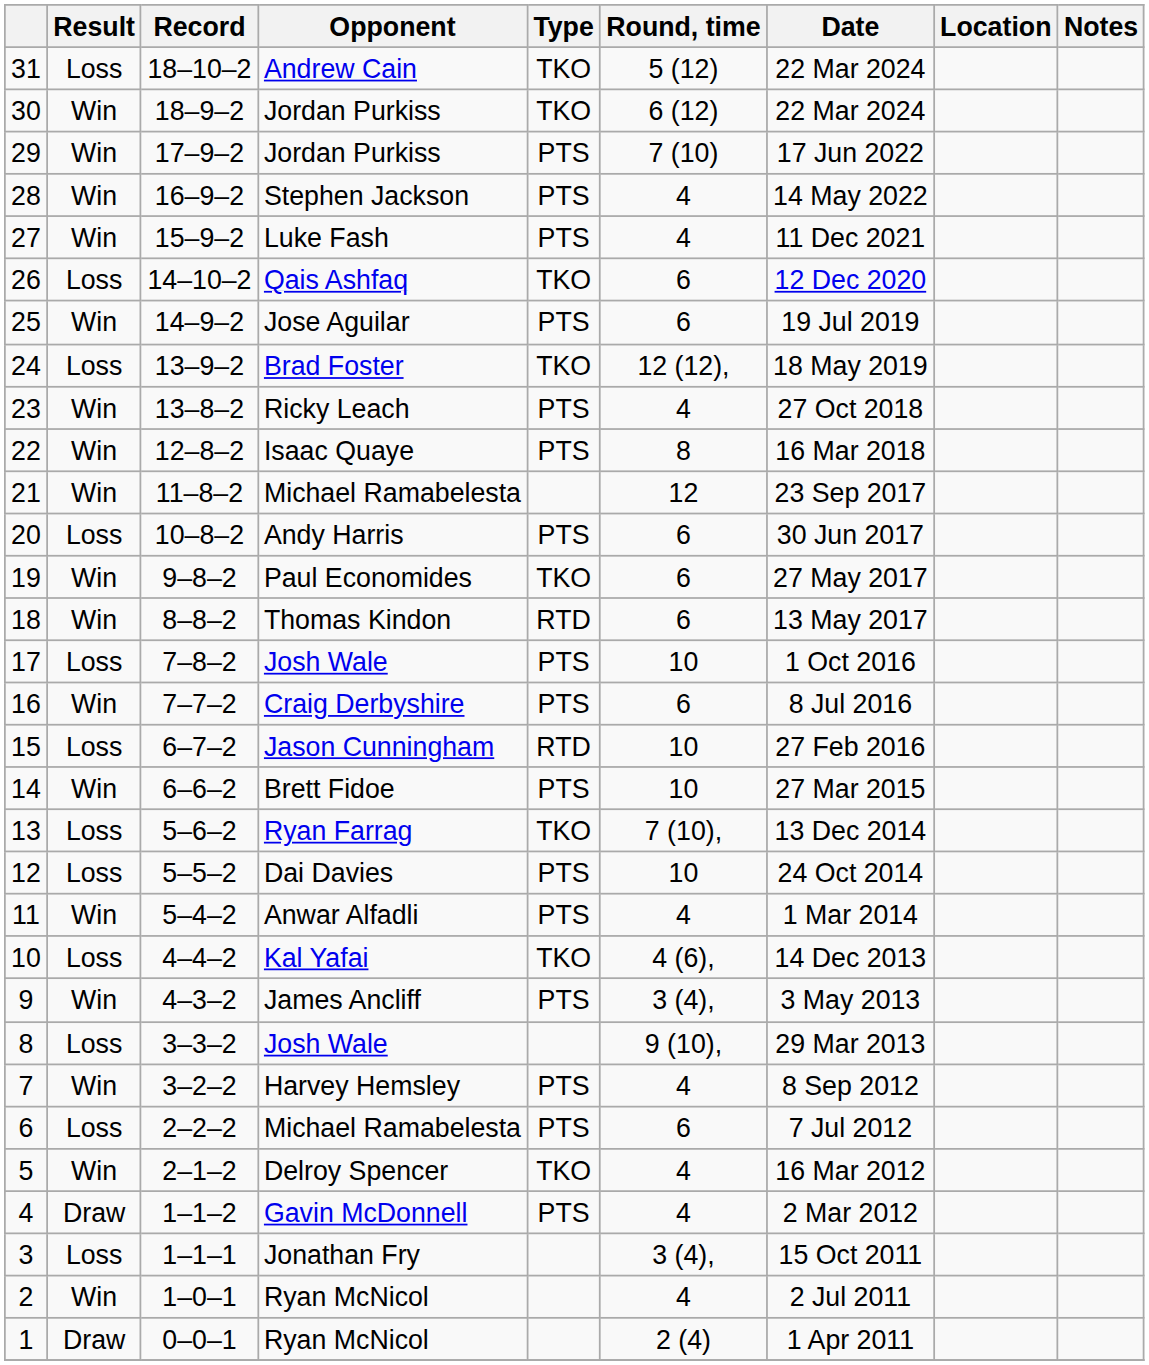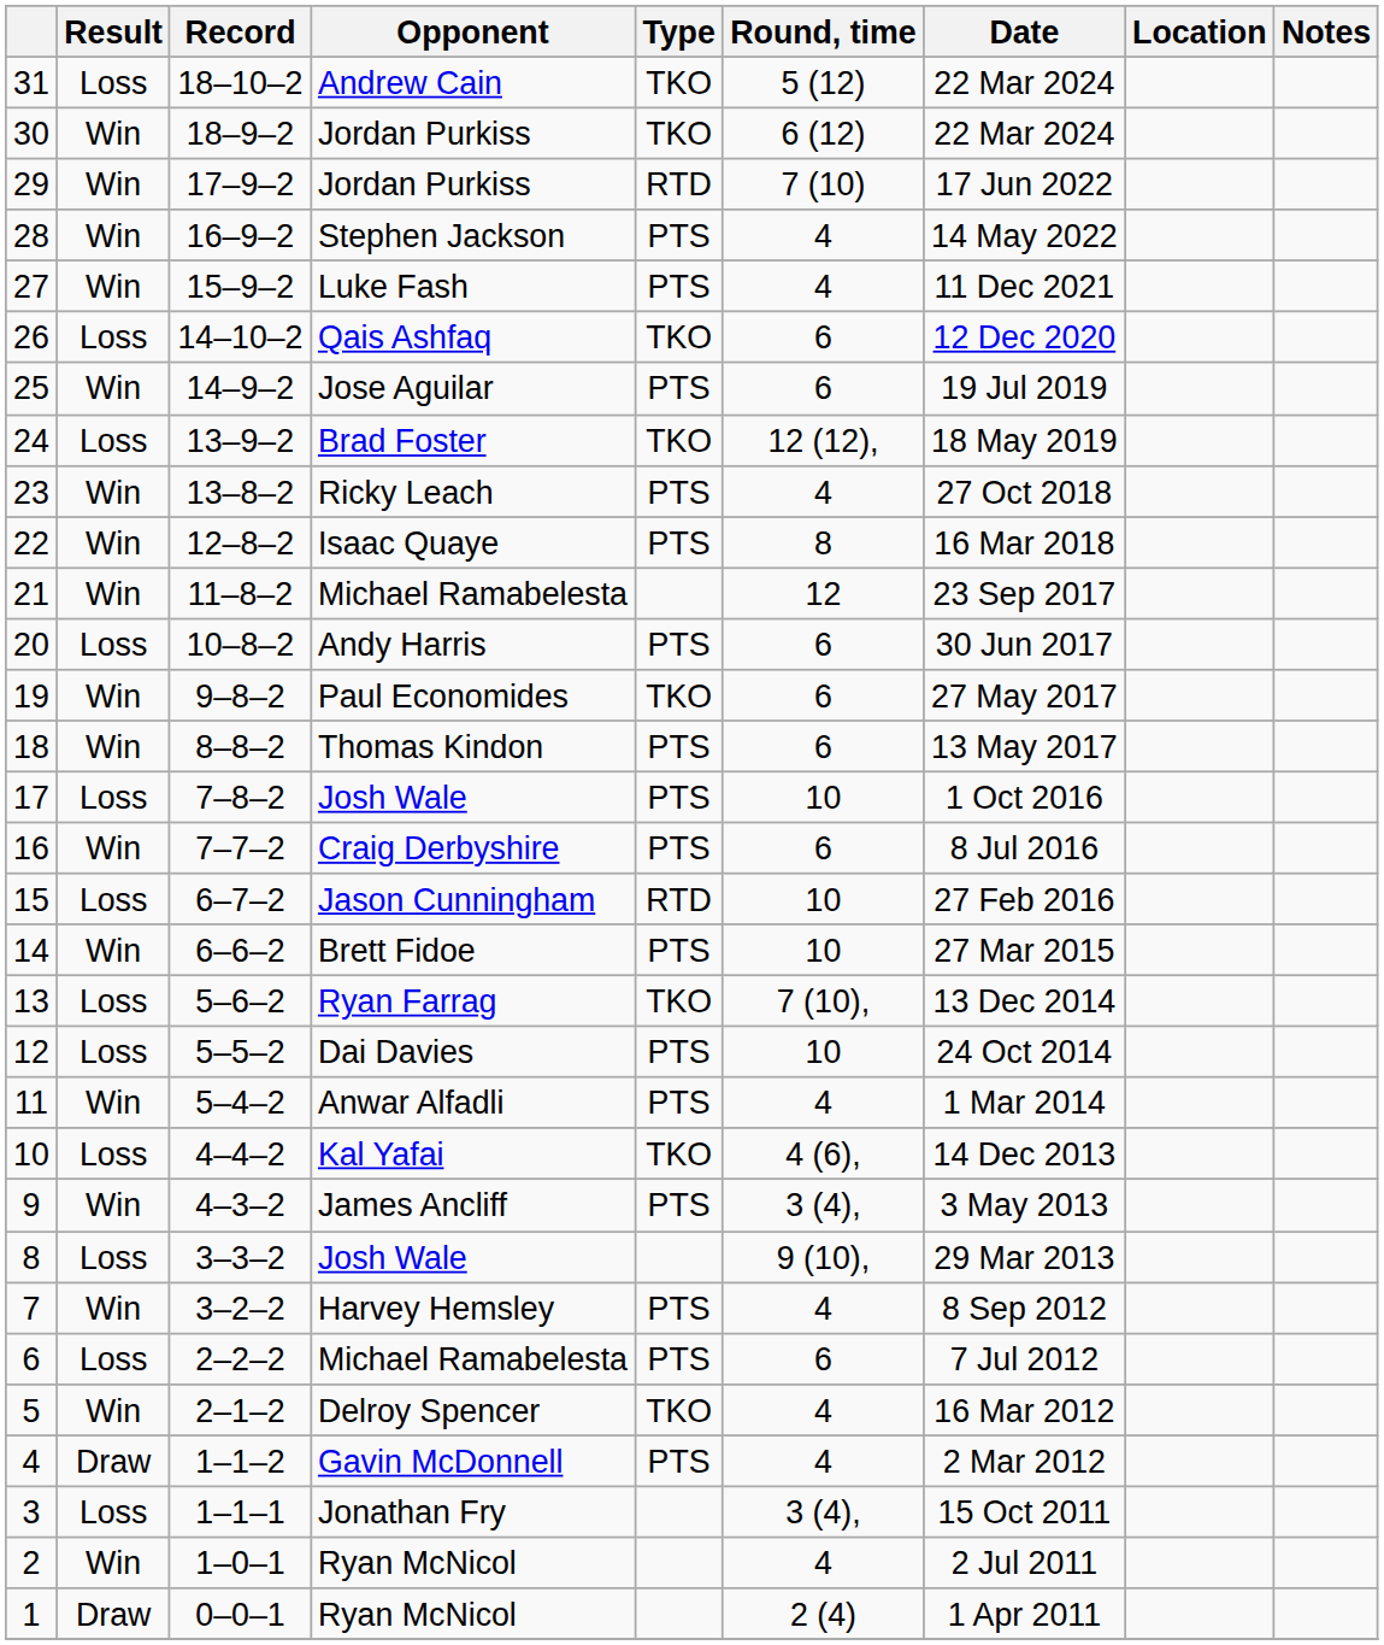29 | Type: PTS -> RTD
18 | Type: RTD -> PTS
